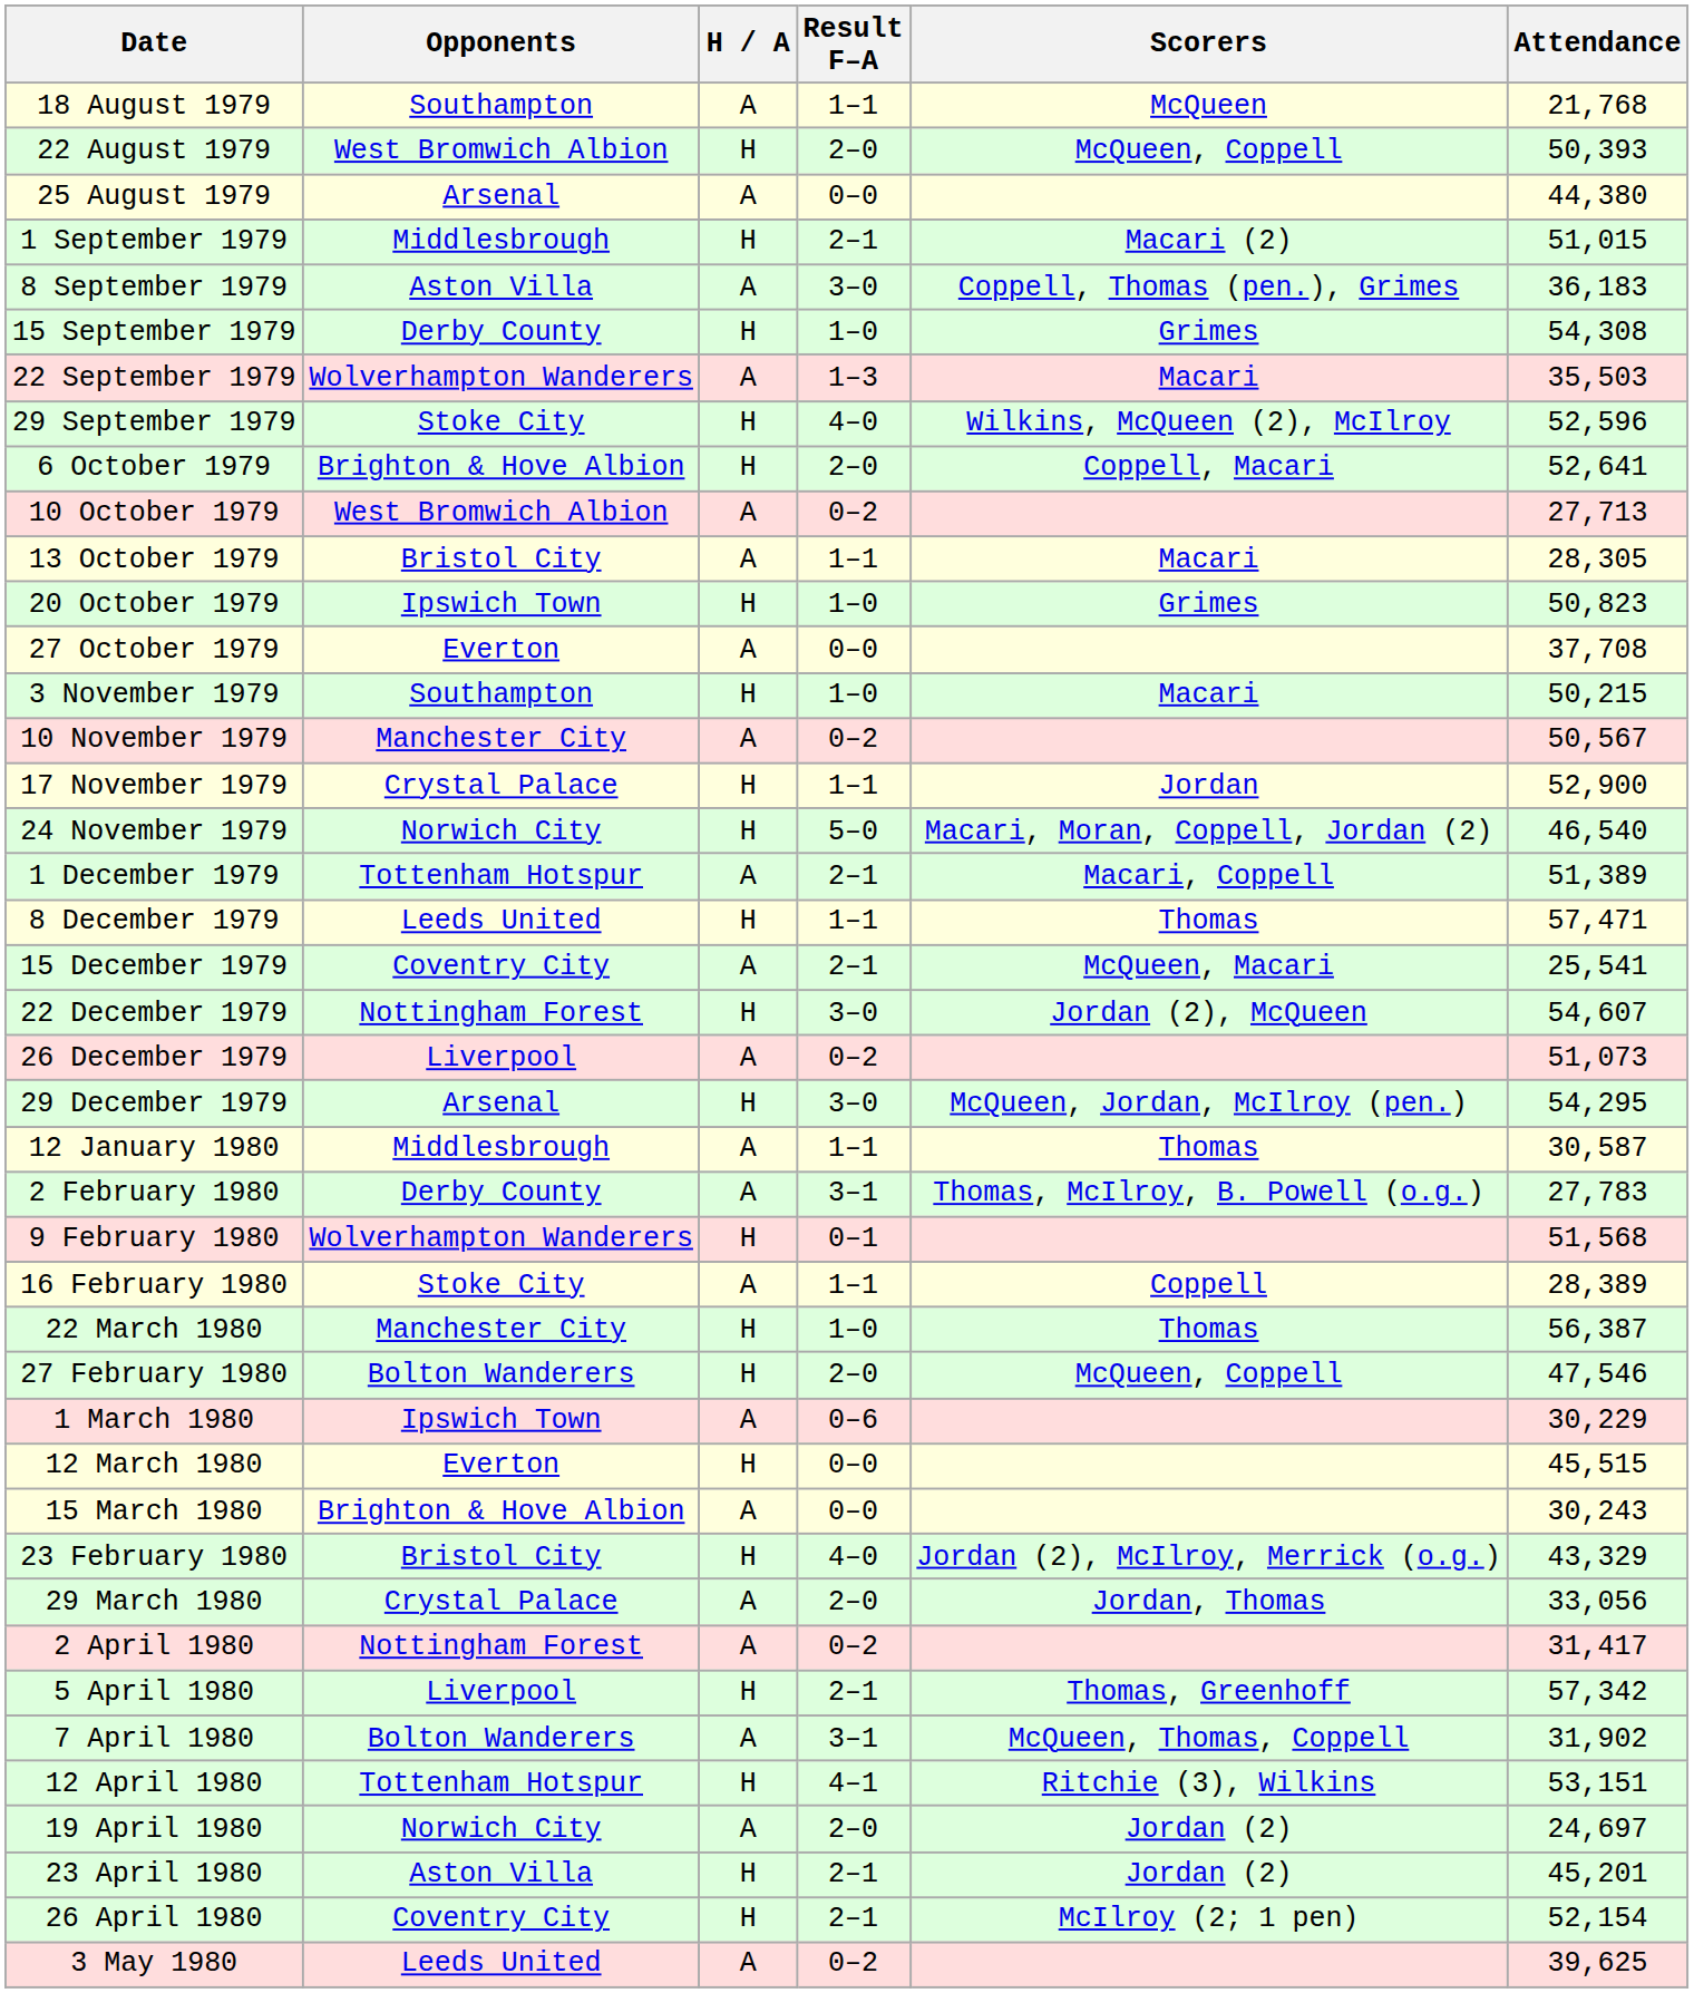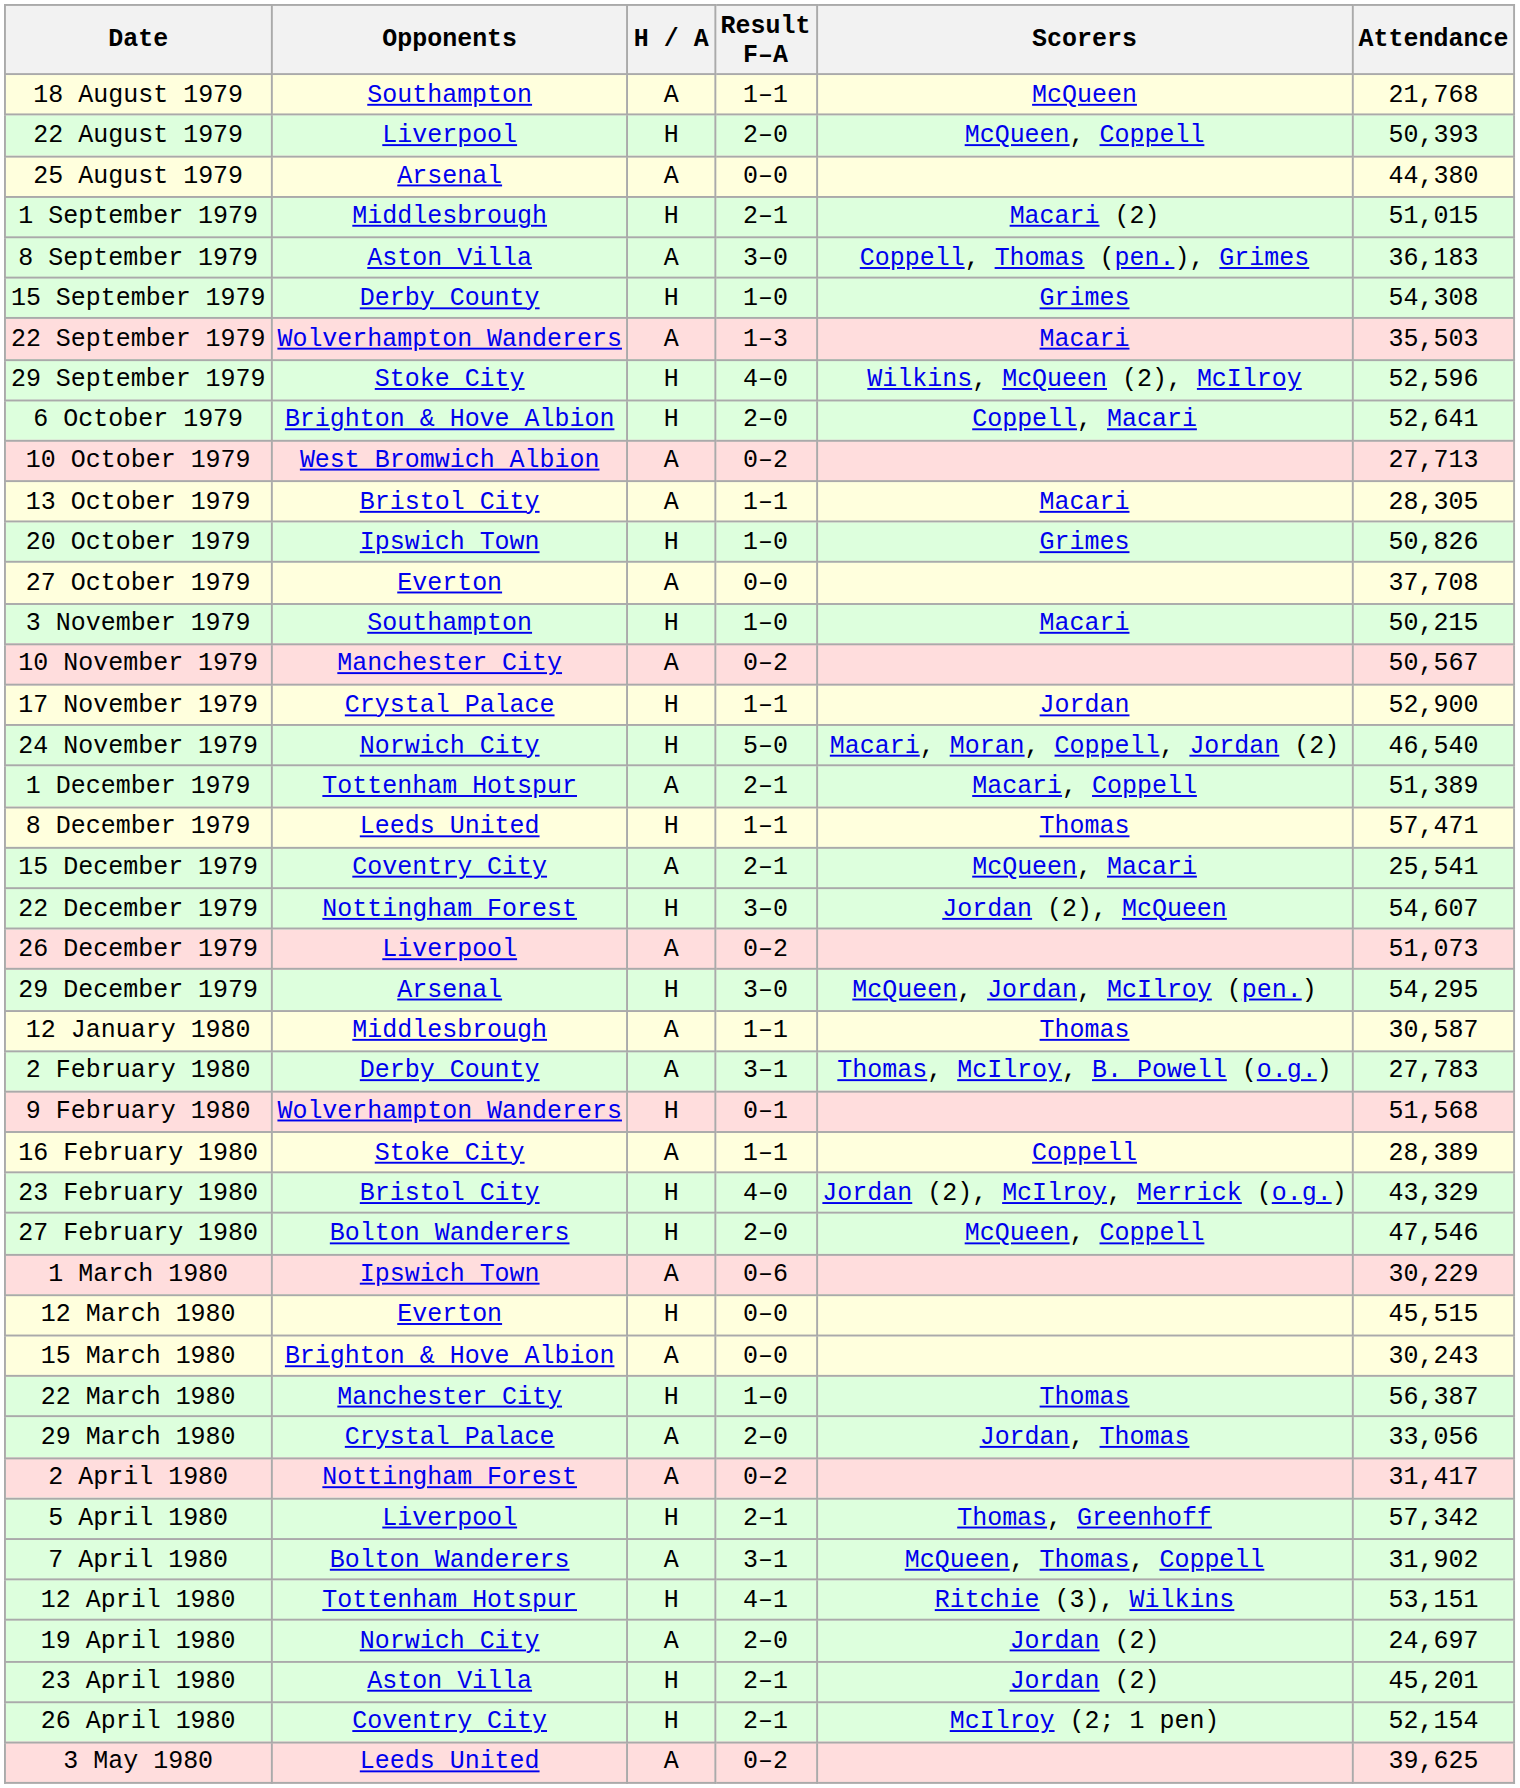22 August 1979 | Opponents: West Bromwich Albion -> Liverpool
20 October 1979 | Attendance: 50,823 -> 50,826
rows swapped: 23 February 1980 <-> 22 March 1980
